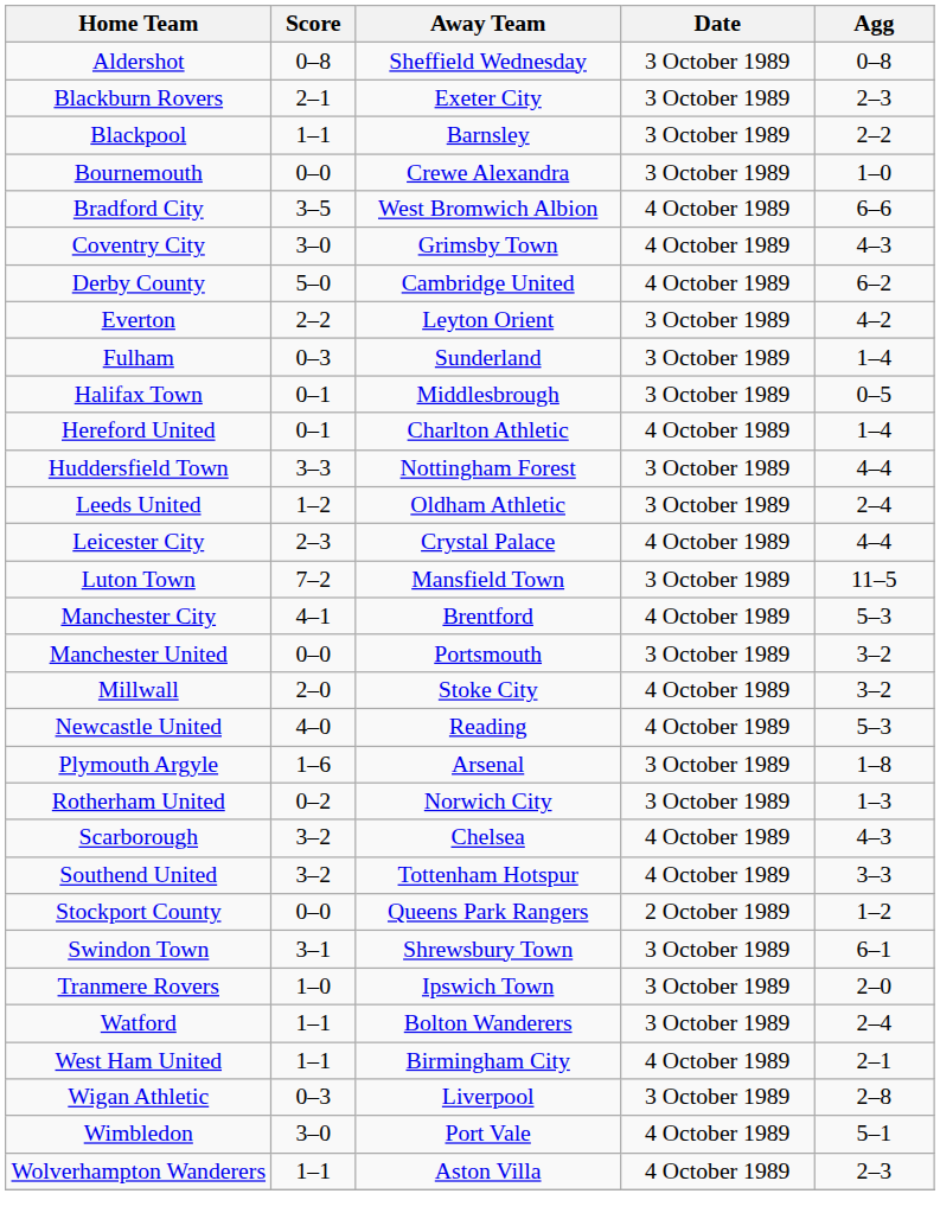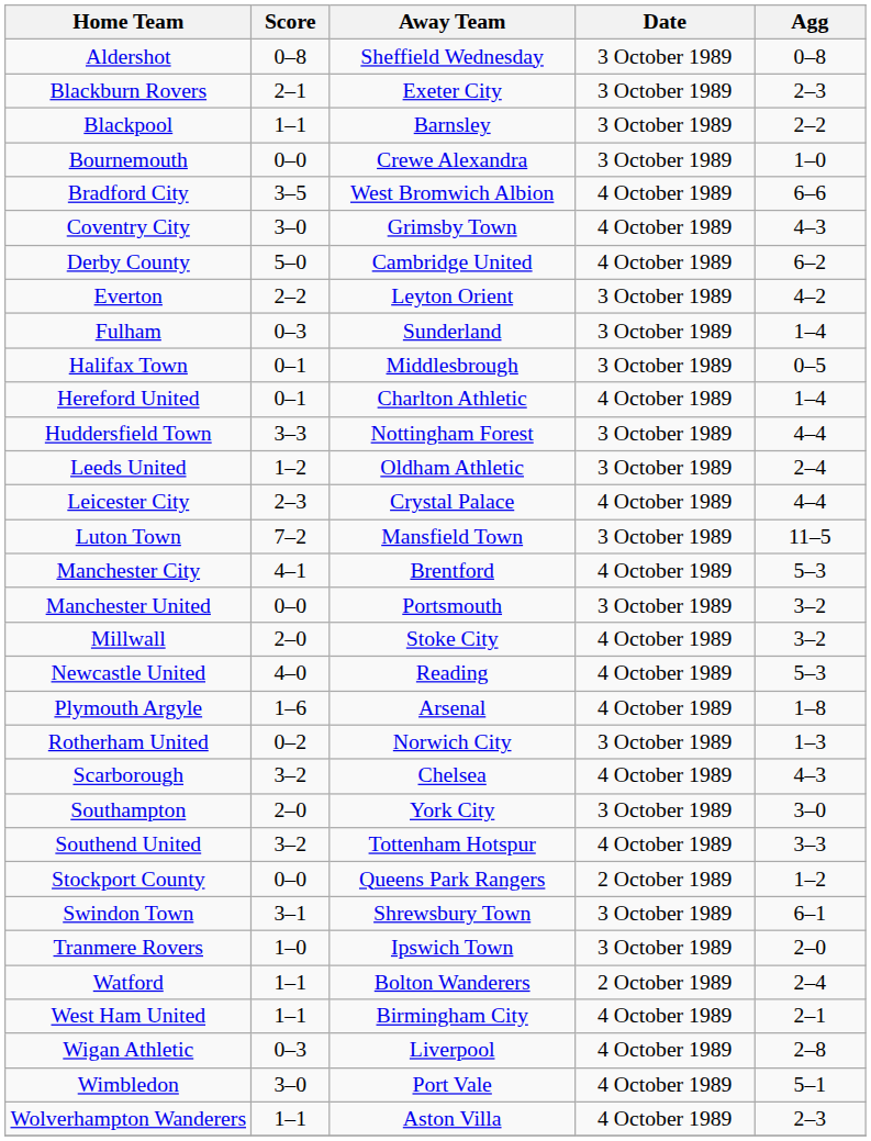Plymouth Argyle | Date: 3 October 1989 -> 4 October 1989
+ row: Southampton | 2–0 | York City | 3 October 1989 | 3–0
Watford | Date: 3 October 1989 -> 2 October 1989
Wigan Athletic | Date: 3 October 1989 -> 4 October 1989
